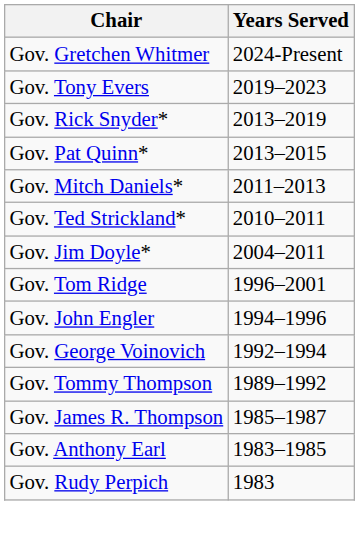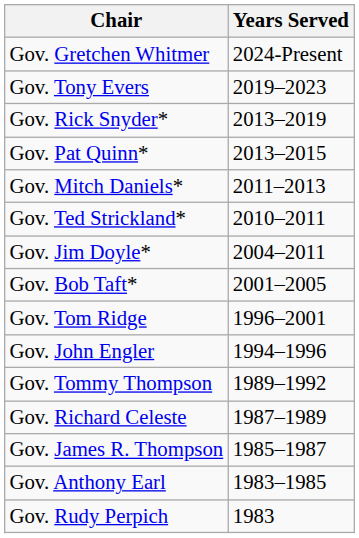+ row: Gov. Bob Taft* | 2001–2005
- row: Gov. George Voinovich | 1992–1994
+ row: Gov. Richard Celeste | 1987–1989
